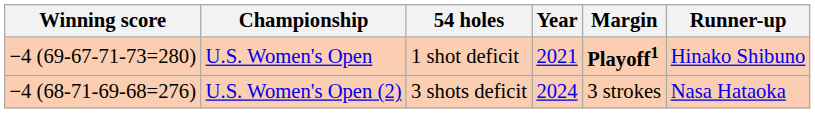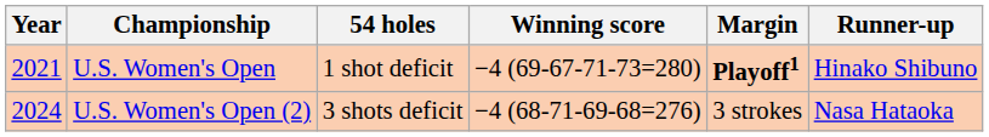columns swapped: Year <-> Winning score
